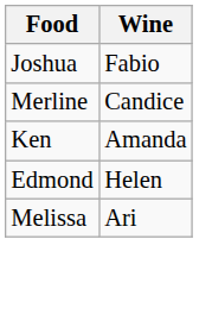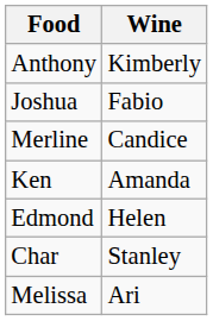+ row: Anthony | Kimberly
+ row: Char | Stanley
